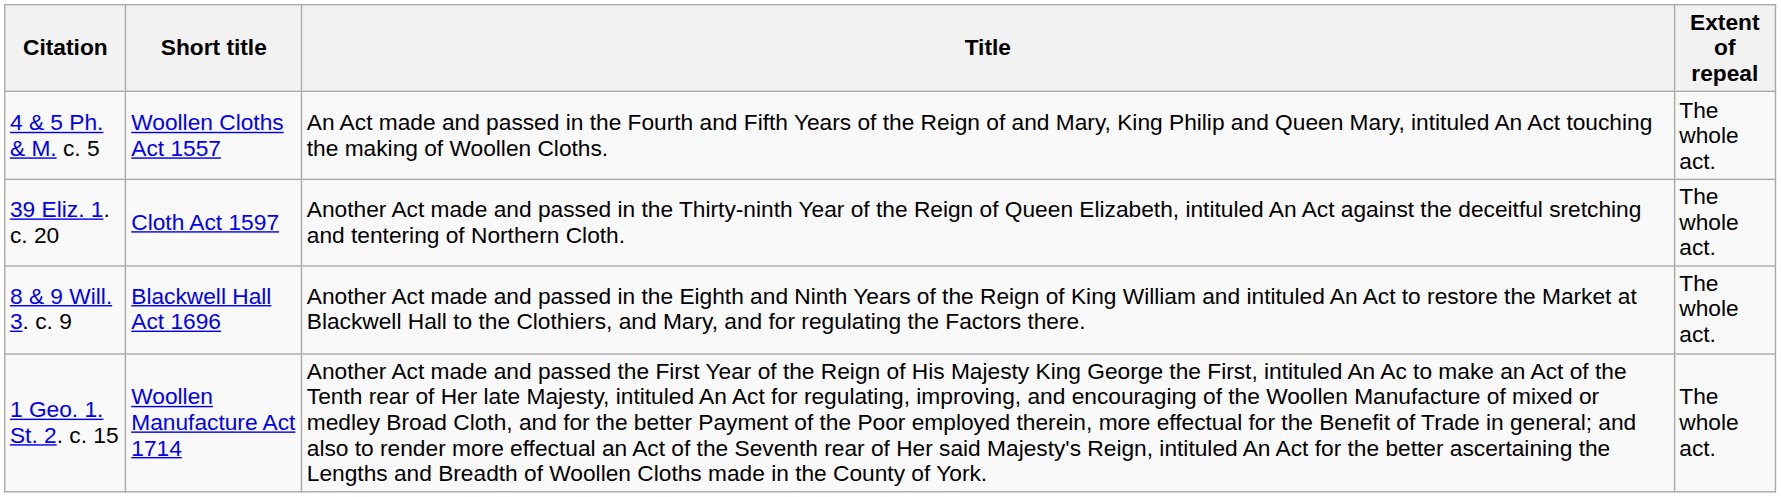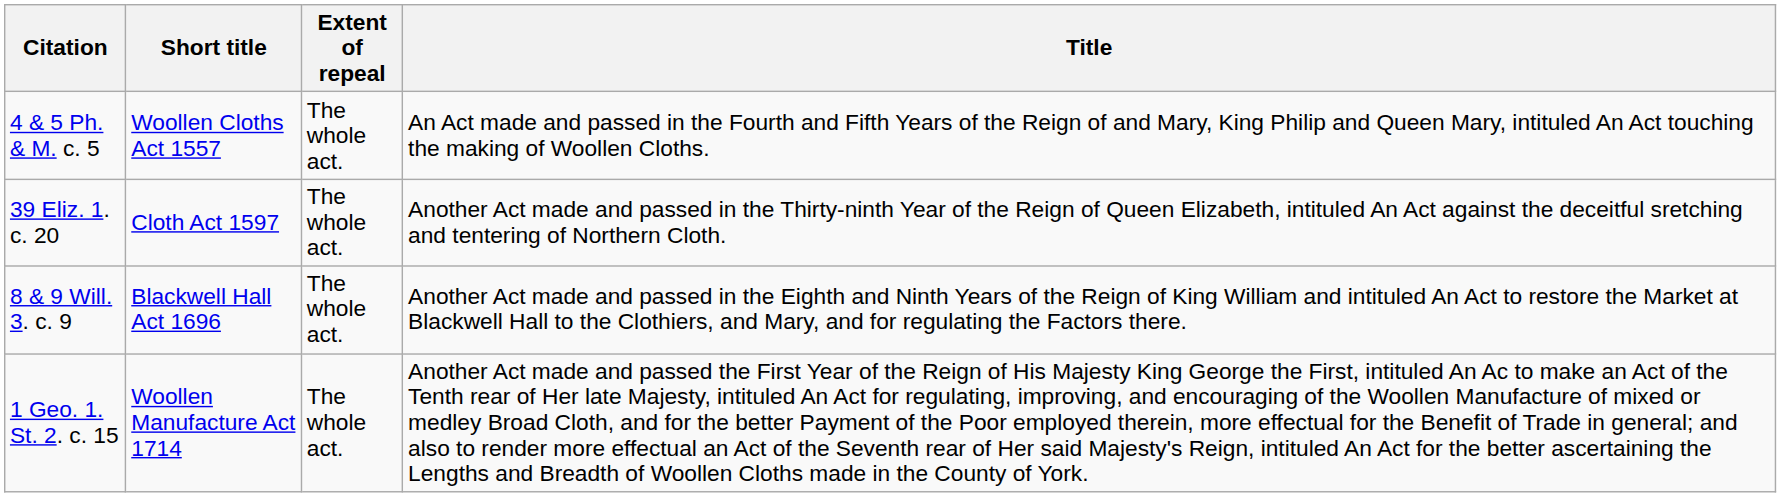columns swapped: Title <-> Extent of repeal
